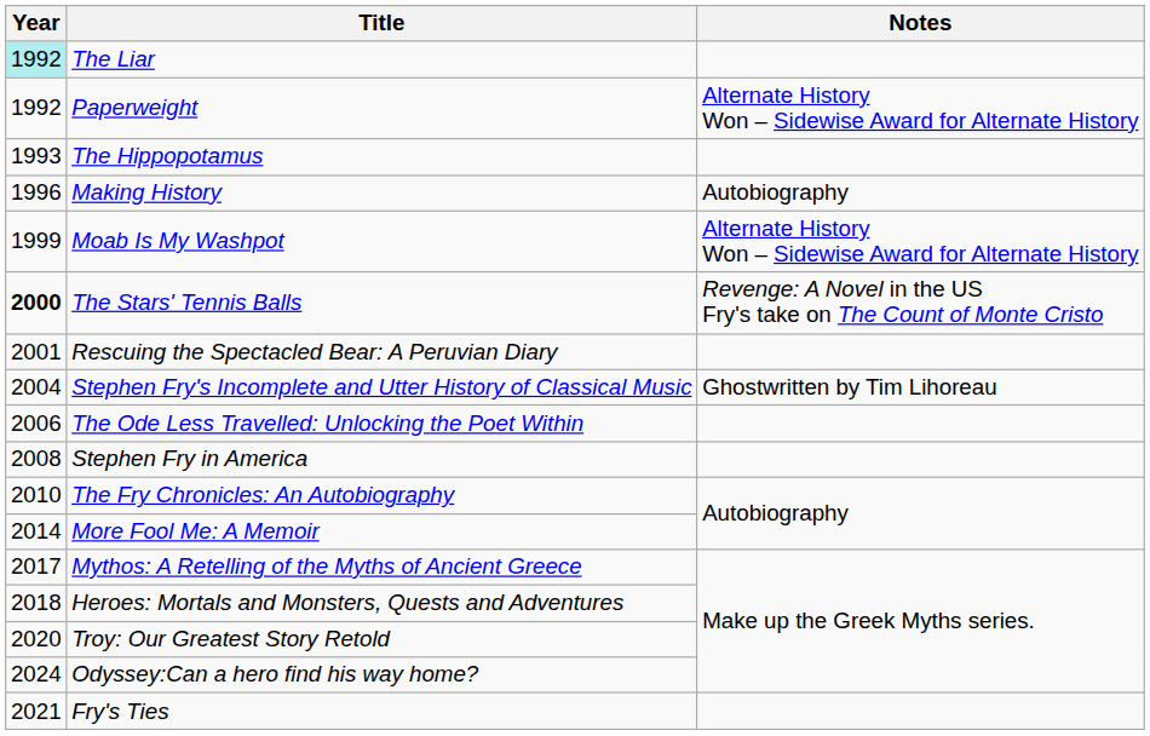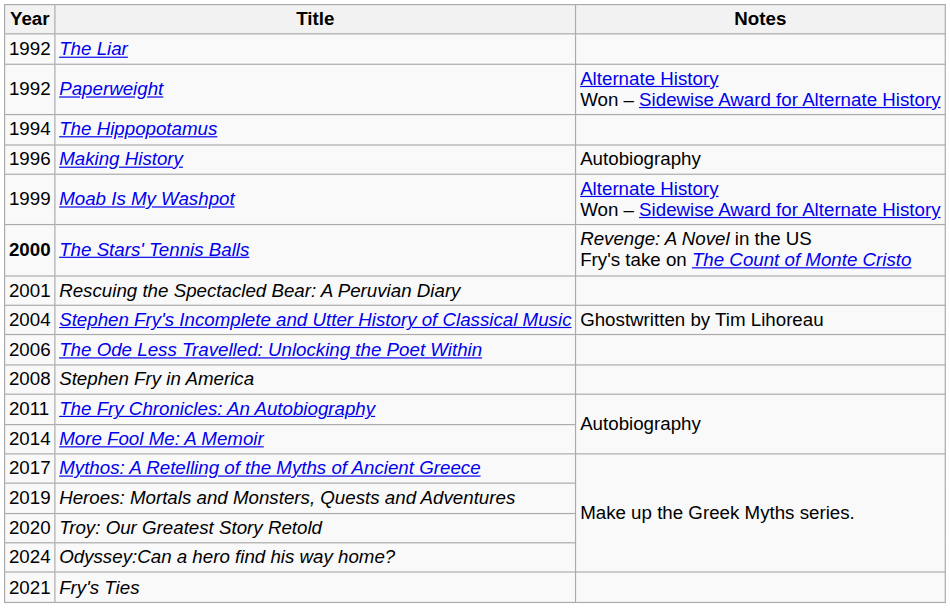The Liar | Year: paleturquoise background -> no background
The Hippopotamus | Year: 1993 -> 1994
The Fry Chronicles: An Autobiography | Year: 2010 -> 2011
Heroes: Mortals and Monsters, Quests and Adventures | Year: 2018 -> 2019
